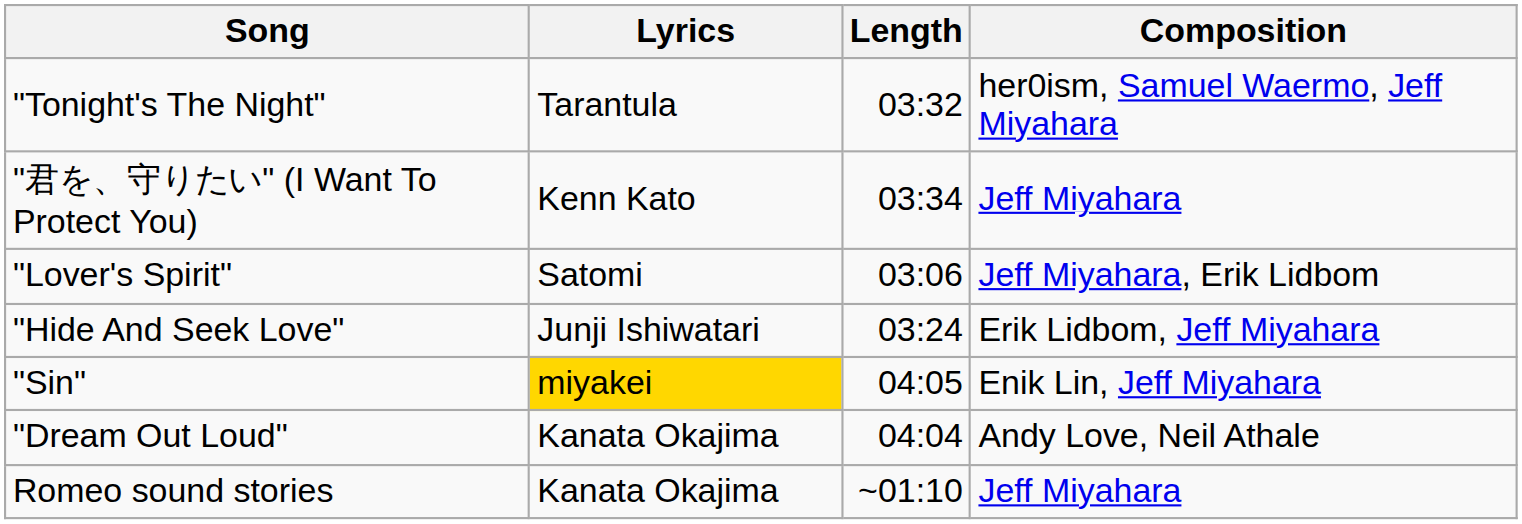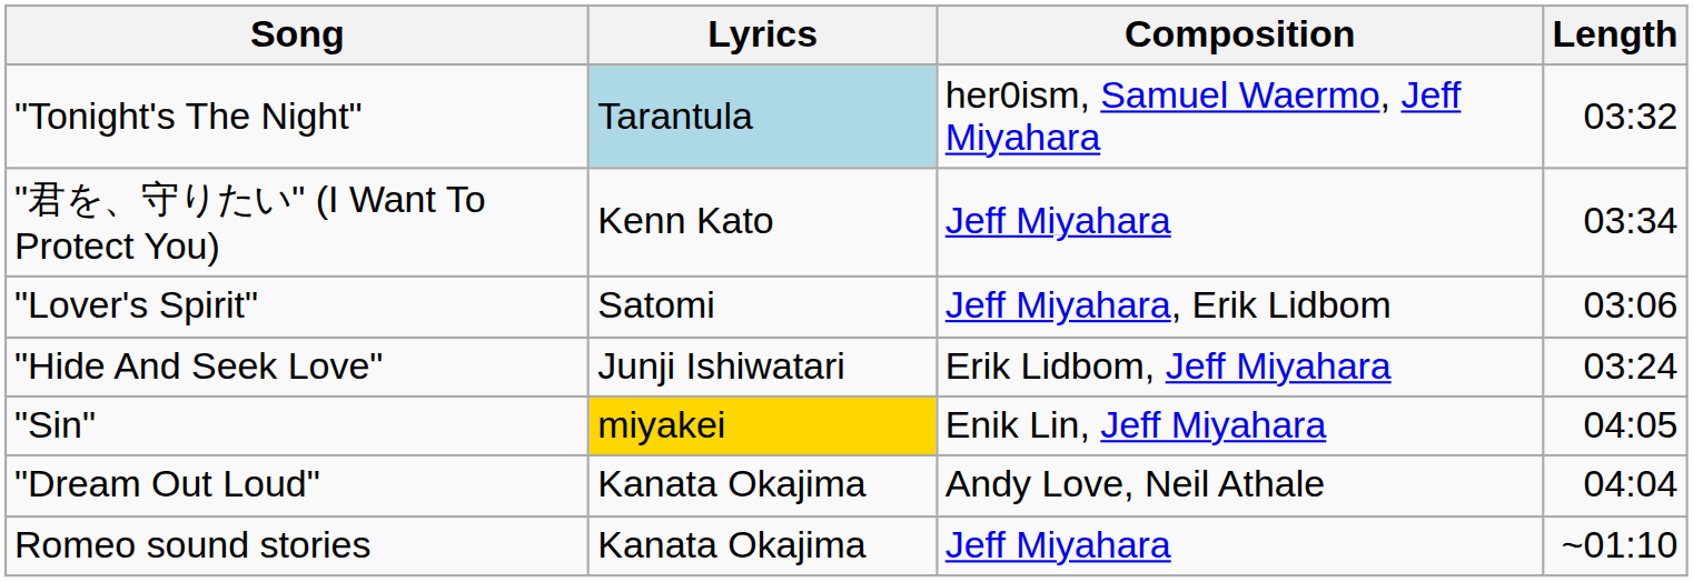columns swapped: Composition <-> Length
"Tonight's The Night" | Lyrics: no background -> lightblue background
